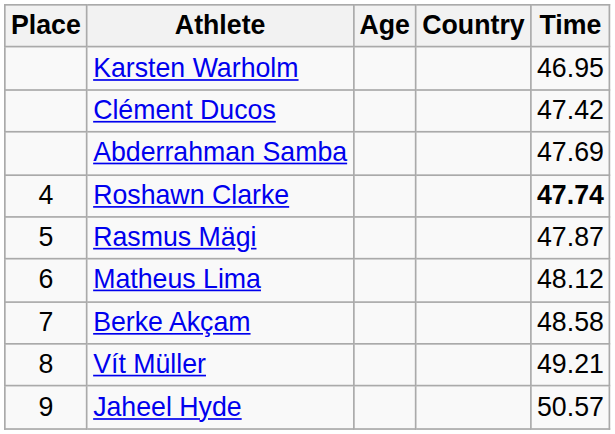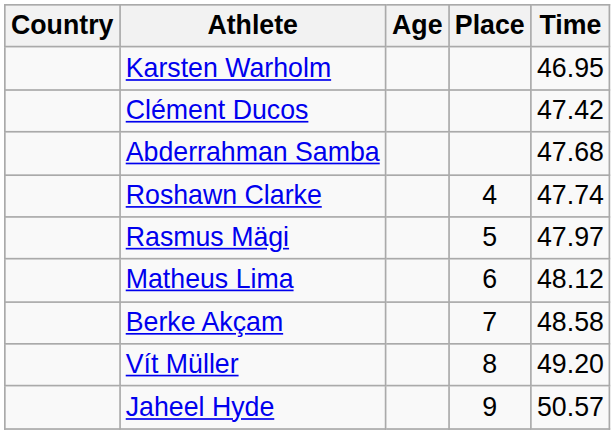columns swapped: Place <-> Country
Abderrahman Samba | Time: 47.69 -> 47.68
Roshawn Clarke | Time: bold -> normal
Rasmus Mägi | Time: 47.87 -> 47.97
Vít Müller | Time: 49.21 -> 49.20
